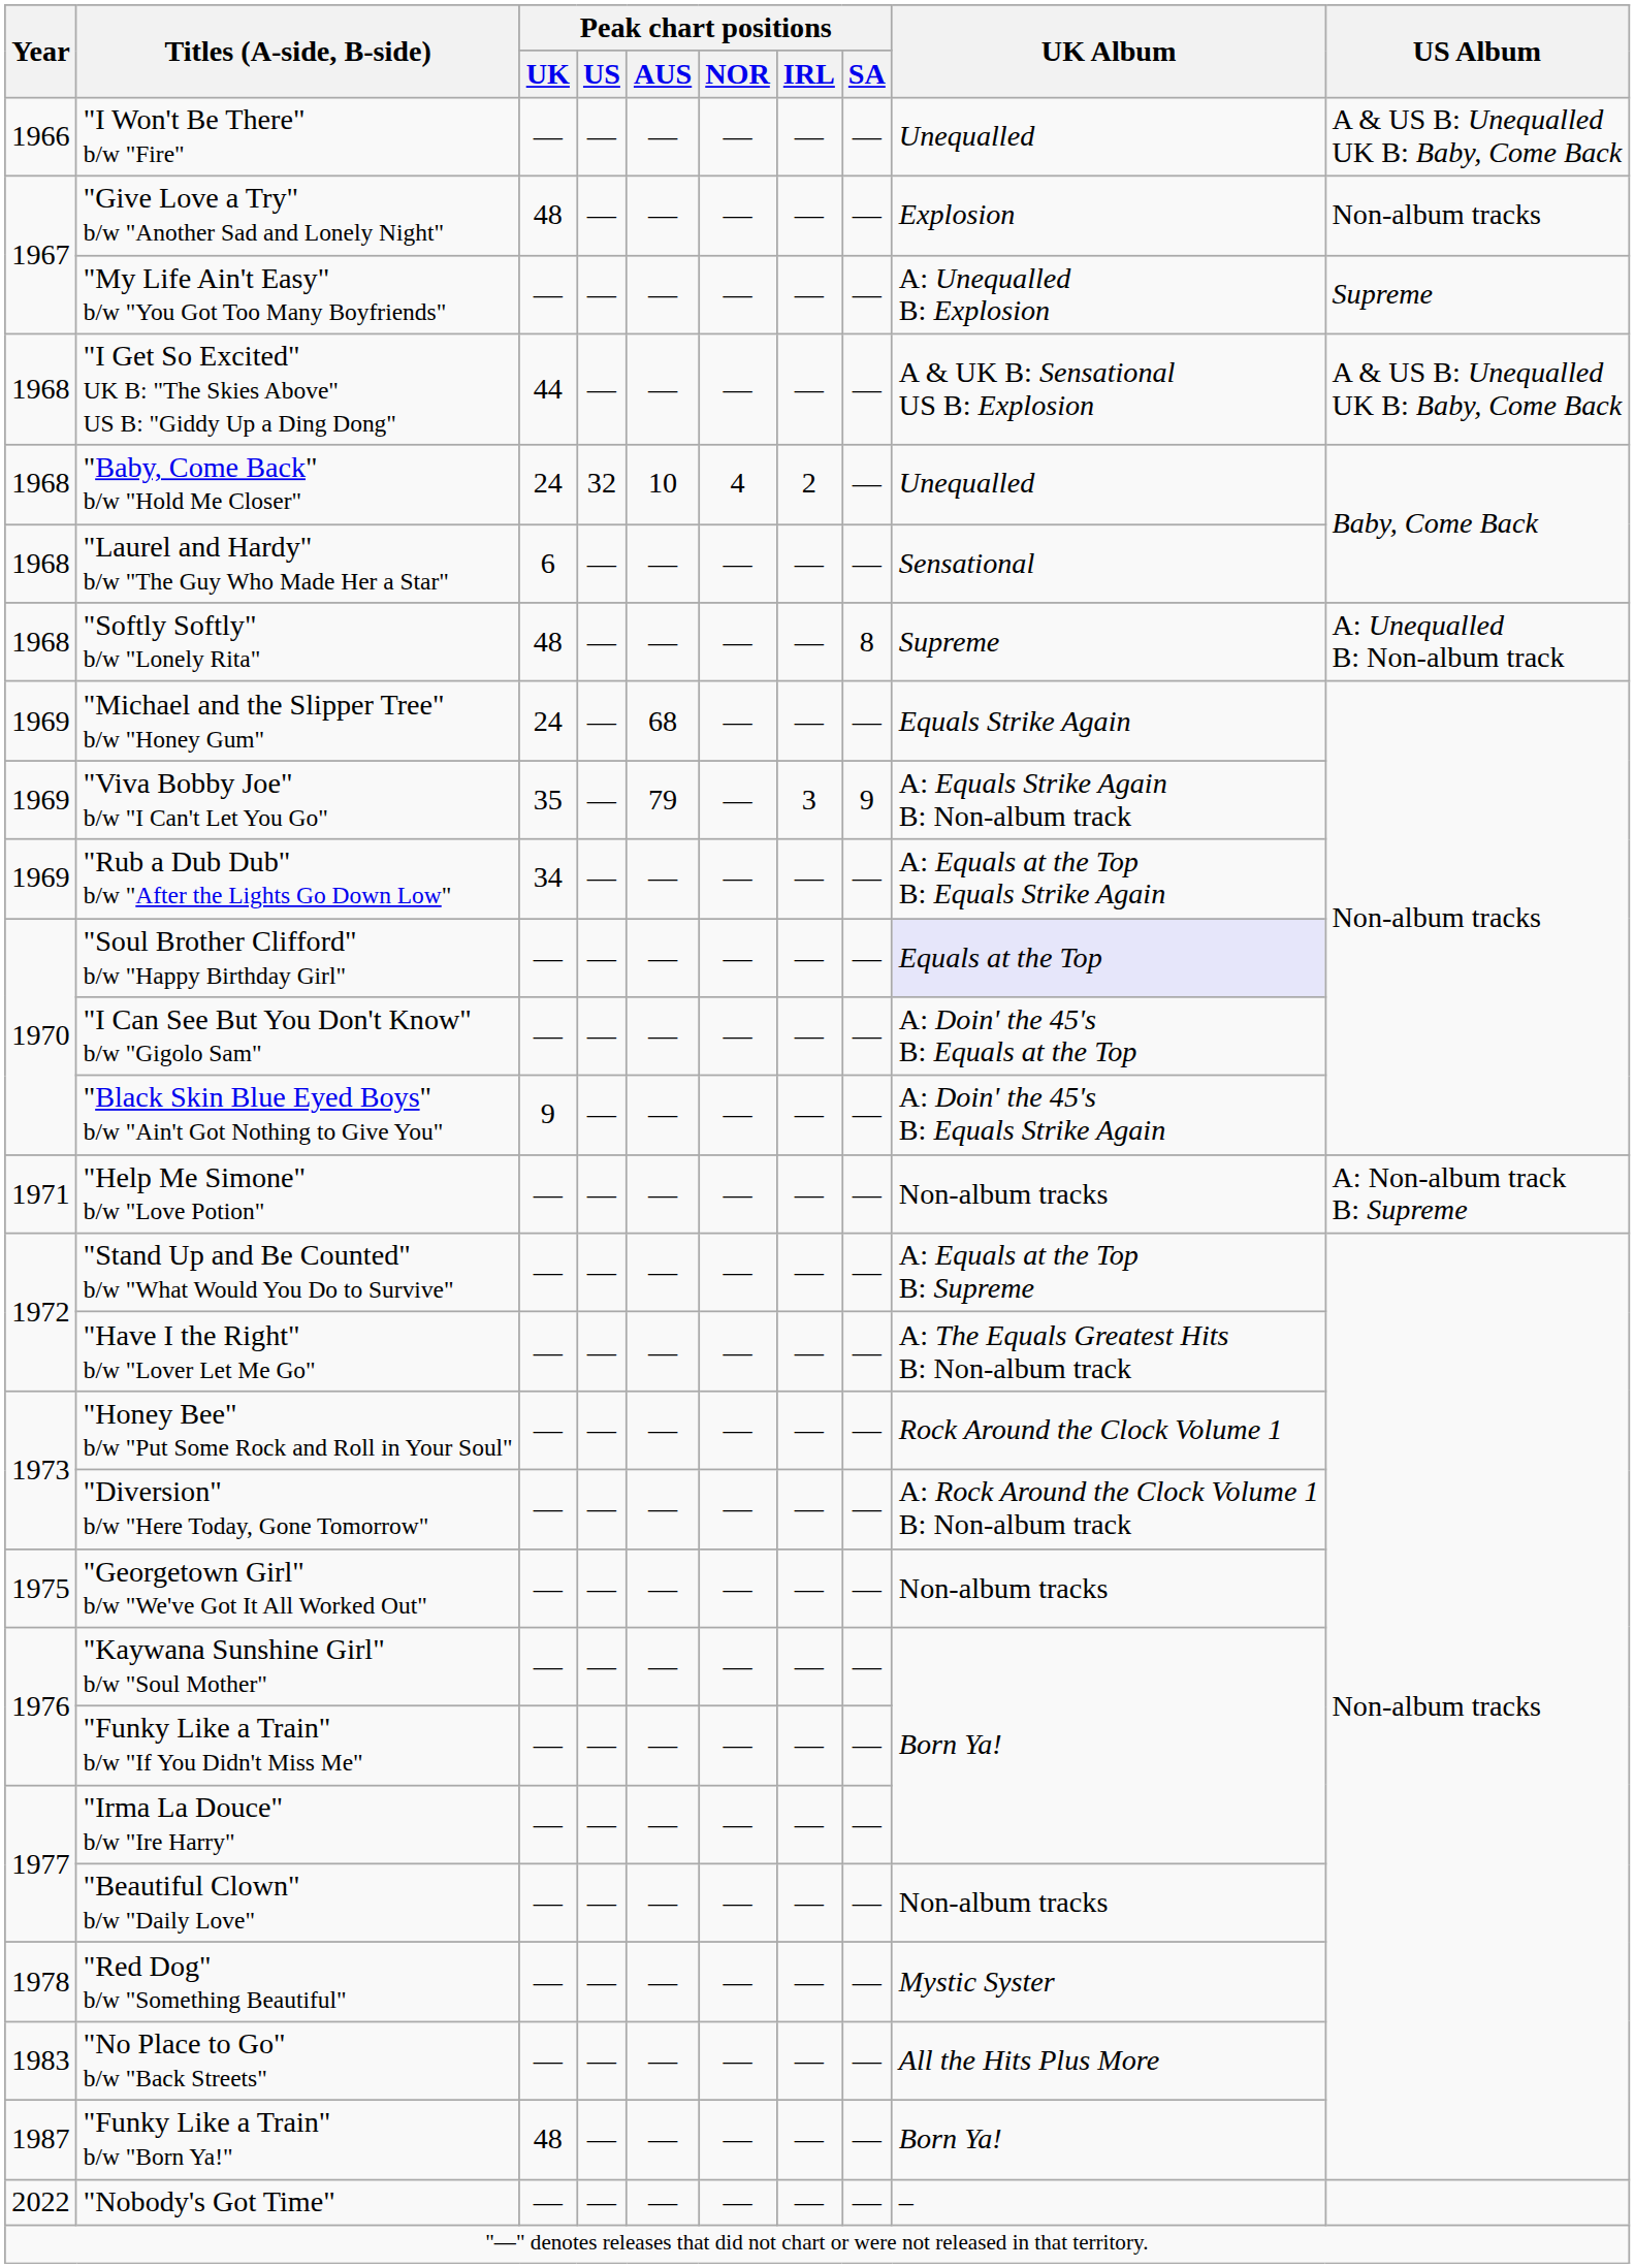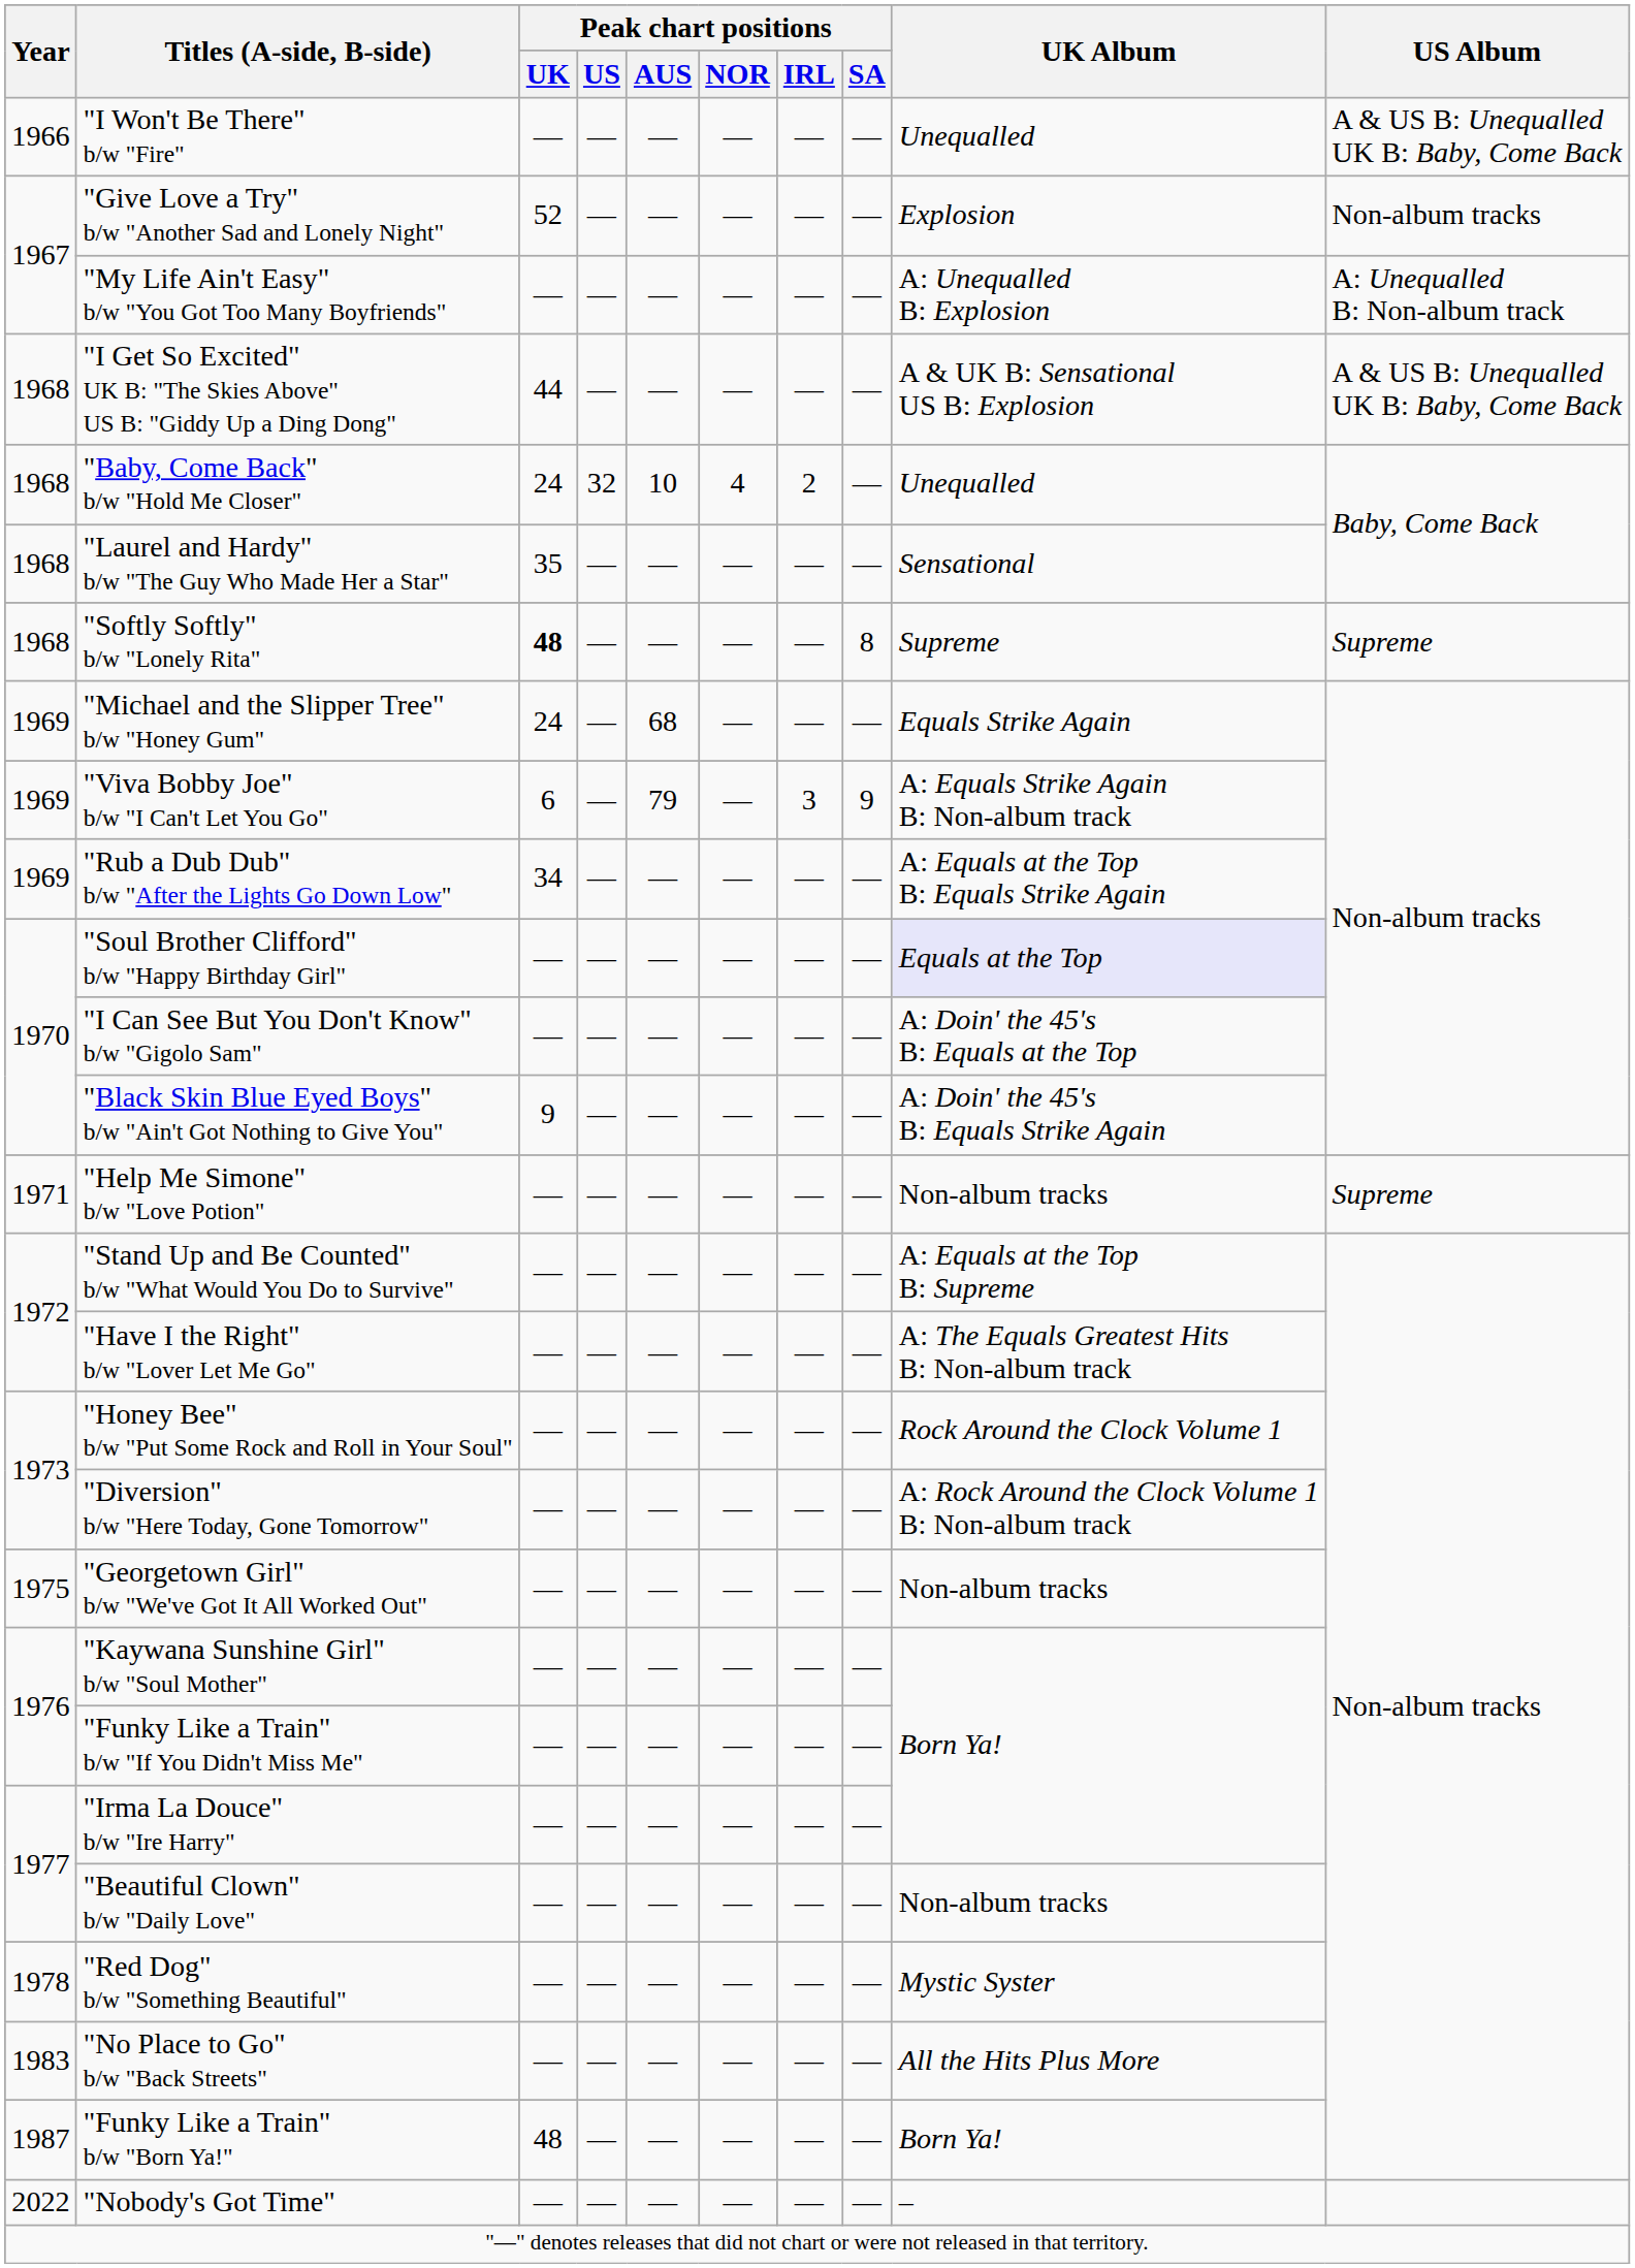"Give Love a Try" b/w "Another Sad and Lonely Night" | Peak chart positions / UK: 48 -> 52
"My Life Ain't Easy" b/w "You Got Too Many Boyfriends" | US Album: Supreme -> A: Unequalled B: Non-album track
"Laurel and Hardy" b/w "The Guy Who Made Her a Star" | Peak chart positions / UK: 6 -> 35
"Softly Softly" b/w "Lonely Rita" | Peak chart positions / UK: normal -> bold
"Softly Softly" b/w "Lonely Rita" | US Album: A: Unequalled B: Non-album track -> Supreme
"Viva Bobby Joe" b/w "I Can't Let You Go" | Peak chart positions / UK: 35 -> 6
"Help Me Simone" b/w "Love Potion" | US Album: A: Non-album track B: Supreme -> Supreme
